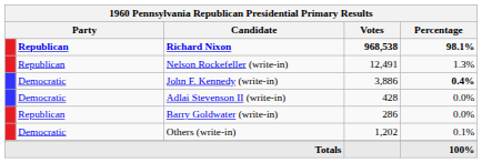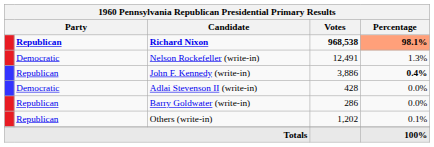Richard Nixon | Percentage: no background -> lightsalmon background
Nelson Rockefeller (write-in) | column 2: Republican -> Democratic
John F. Kennedy (write-in) | column 2: Democratic -> Republican
Others (write-in) | column 2: Democratic -> Republican
